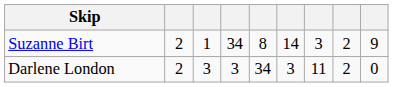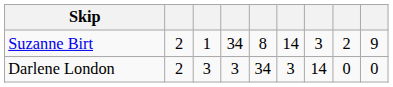Darlene London | column 7: 11 -> 14
Darlene London | column 8: 2 -> 0
